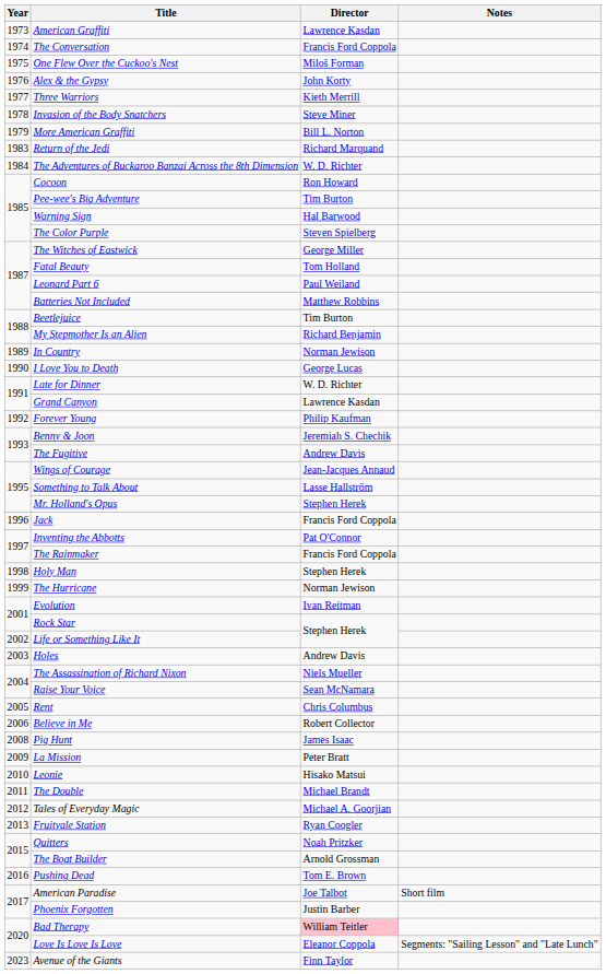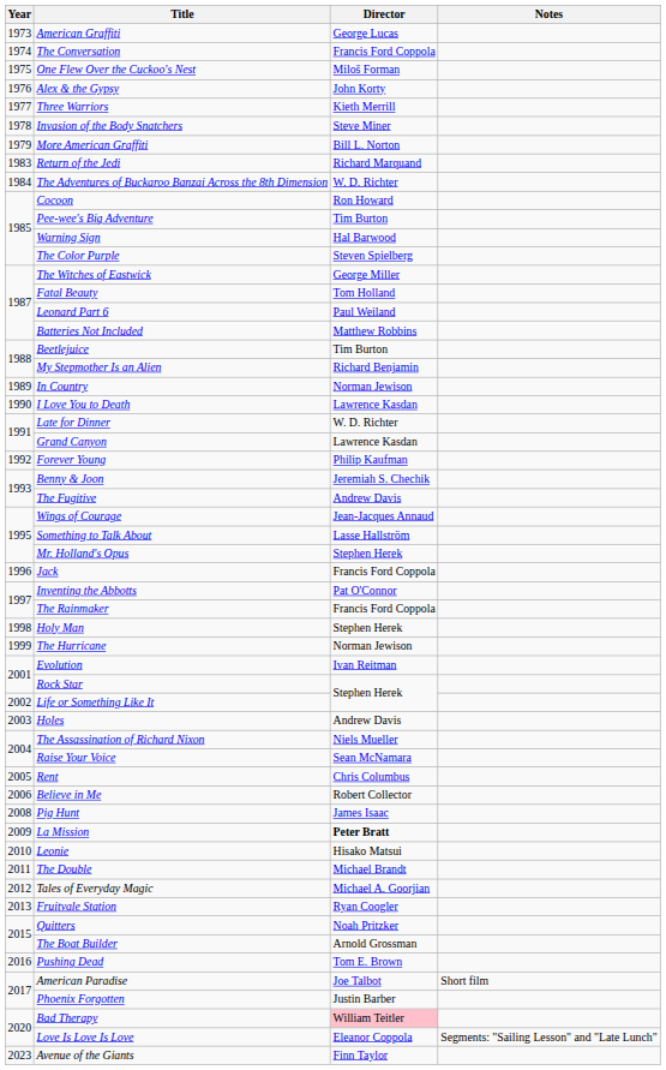American Graffiti | Director: Lawrence Kasdan -> George Lucas
I Love You to Death | Director: George Lucas -> Lawrence Kasdan
La Mission | Director: normal -> bold
